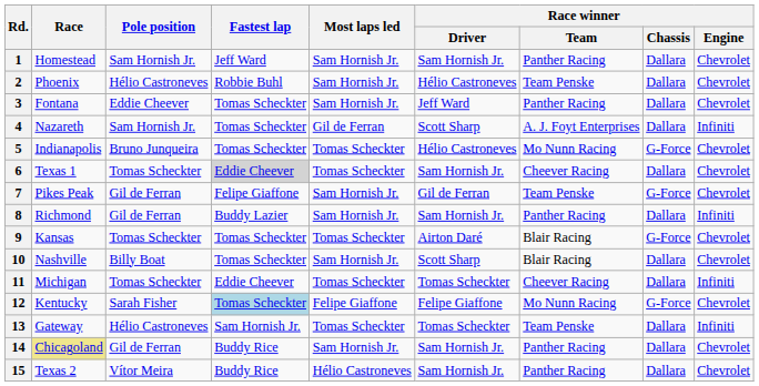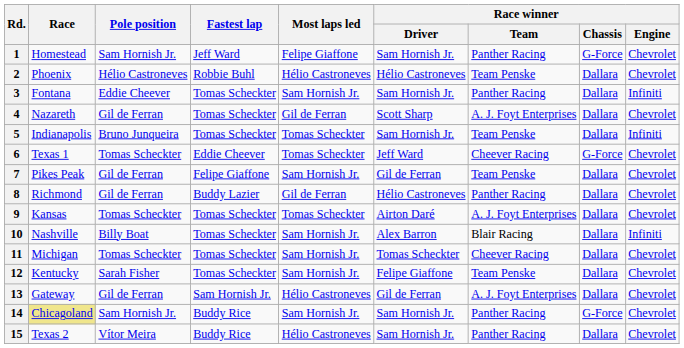1 | Most laps led: Sam Hornish Jr. -> Felipe Giaffone
1 | Race winner / Chassis: Dallara -> G-Force
2 | Most laps led: Sam Hornish Jr. -> Hélio Castroneves
3 | Race winner / Driver: Jeff Ward -> Sam Hornish Jr.
3 | Race winner / Engine: Chevrolet -> Infiniti
4 | Pole position: Sam Hornish Jr. -> Gil de Ferran
4 | Race winner / Engine: Infiniti -> Chevrolet
5 | Race winner / Driver: Hélio Castroneves -> Sam Hornish Jr.
5 | Race winner / Team: Mo Nunn Racing -> Team Penske
5 | Race winner / Chassis: G-Force -> Dallara
5 | Race winner / Engine: Chevrolet -> Infiniti
6 | Fastest lap: lightgrey background -> no background
6 | Race winner / Driver: Sam Hornish Jr. -> Jeff Ward
6 | Race winner / Chassis: Dallara -> G-Force
7 | Race winner / Chassis: G-Force -> Dallara
8 | Most laps led: Sam Hornish Jr. -> Gil de Ferran
8 | Race winner / Driver: Sam Hornish Jr. -> Hélio Castroneves
8 | Race winner / Engine: Infiniti -> Chevrolet
9 | Race winner / Team: Blair Racing -> A. J. Foyt Enterprises
9 | Race winner / Chassis: G-Force -> Dallara
10 | Race winner / Driver: Scott Sharp -> Alex Barron
10 | Race winner / Engine: Chevrolet -> Infiniti
11 | Fastest lap: Eddie Cheever -> Tomas Scheckter
11 | Most laps led: Tomas Scheckter -> Sam Hornish Jr.
11 | Race winner / Engine: Infiniti -> Chevrolet
12 | Fastest lap: lightblue background -> no background
12 | Most laps led: Felipe Giaffone -> Sam Hornish Jr.
12 | Race winner / Team: Mo Nunn Racing -> Team Penske
12 | Race winner / Chassis: G-Force -> Dallara
13 | Pole position: Hélio Castroneves -> Gil de Ferran
13 | Most laps led: Tomas Scheckter -> Hélio Castroneves
13 | Race winner / Driver: Tomas Scheckter -> Gil de Ferran
13 | Race winner / Team: Team Penske -> A. J. Foyt Enterprises
13 | Race winner / Engine: Infiniti -> Chevrolet
14 | Pole position: Gil de Ferran -> Sam Hornish Jr.
14 | Race winner / Chassis: Dallara -> G-Force
